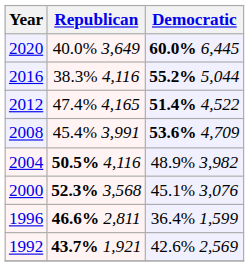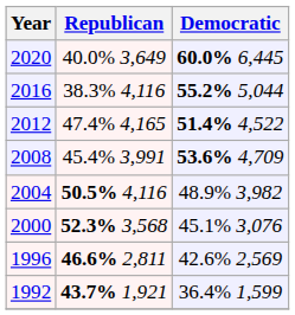1996 | Democratic: 36.4% 1,599 -> 42.6% 2,569
1992 | Democratic: 42.6% 2,569 -> 36.4% 1,599
